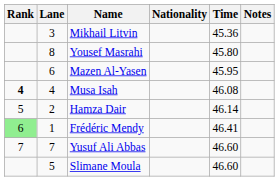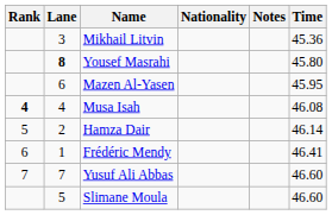columns swapped: Time <-> Notes
Yousef Masrahi | Lane: normal -> bold
Frédéric Mendy | Rank: lightgreen background -> no background
